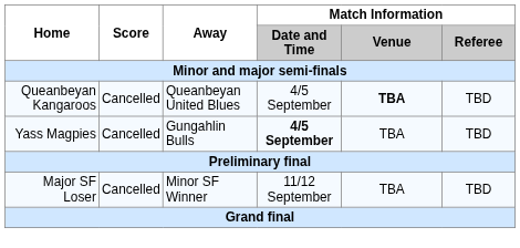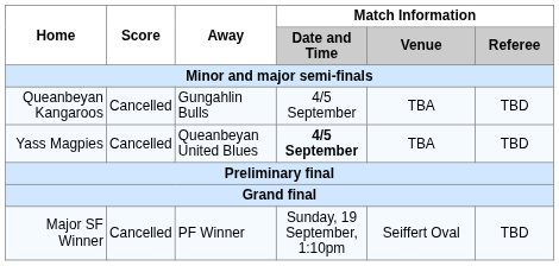Queanbeyan Kangaroos | Away: Queanbeyan United Blues -> Gungahlin Bulls
Queanbeyan Kangaroos | Match Information / Venue: bold -> normal
Yass Magpies | Away: Gungahlin Bulls -> Queanbeyan United Blues
- row: Major SF Loser | Cancelled | Minor SF Winner | 11/12 September | TBA | TBD
+ row: Major SF Winner | Cancelled | PF Winner | Sunday, 19 September, 1:10pm | Seiffert Oval | TBD
